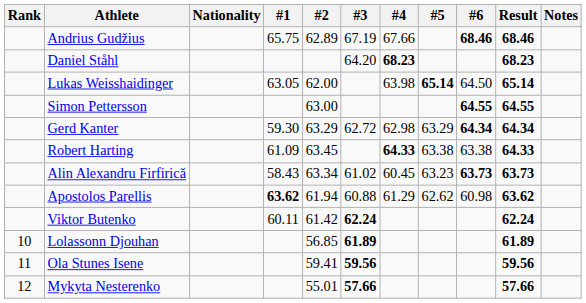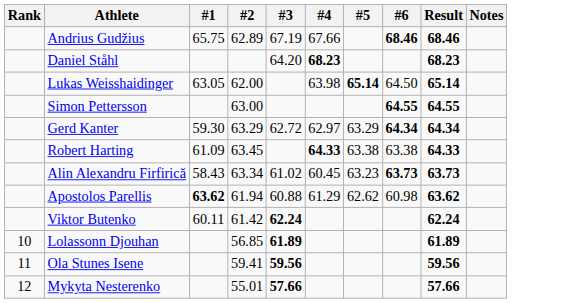- column: Nationality
Gerd Kanter | #4: 62.98 -> 62.97
